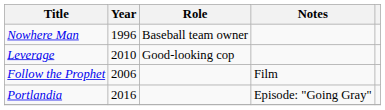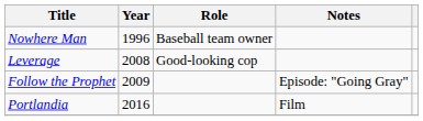Leverage | Year: 2010 -> 2008
Follow the Prophet | Year: 2006 -> 2009
Follow the Prophet | Notes: Film -> Episode: "Going Gray"
Portlandia | Notes: Episode: "Going Gray" -> Film
